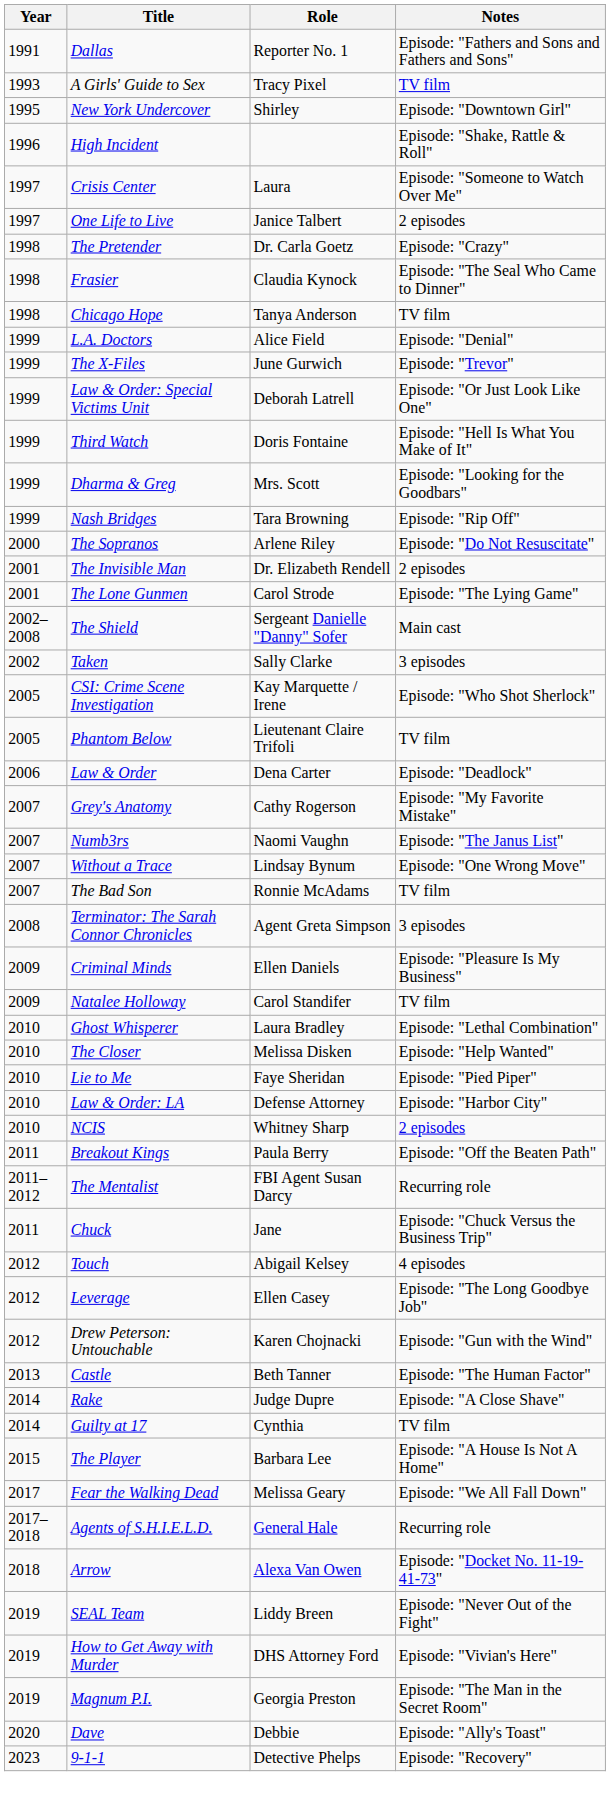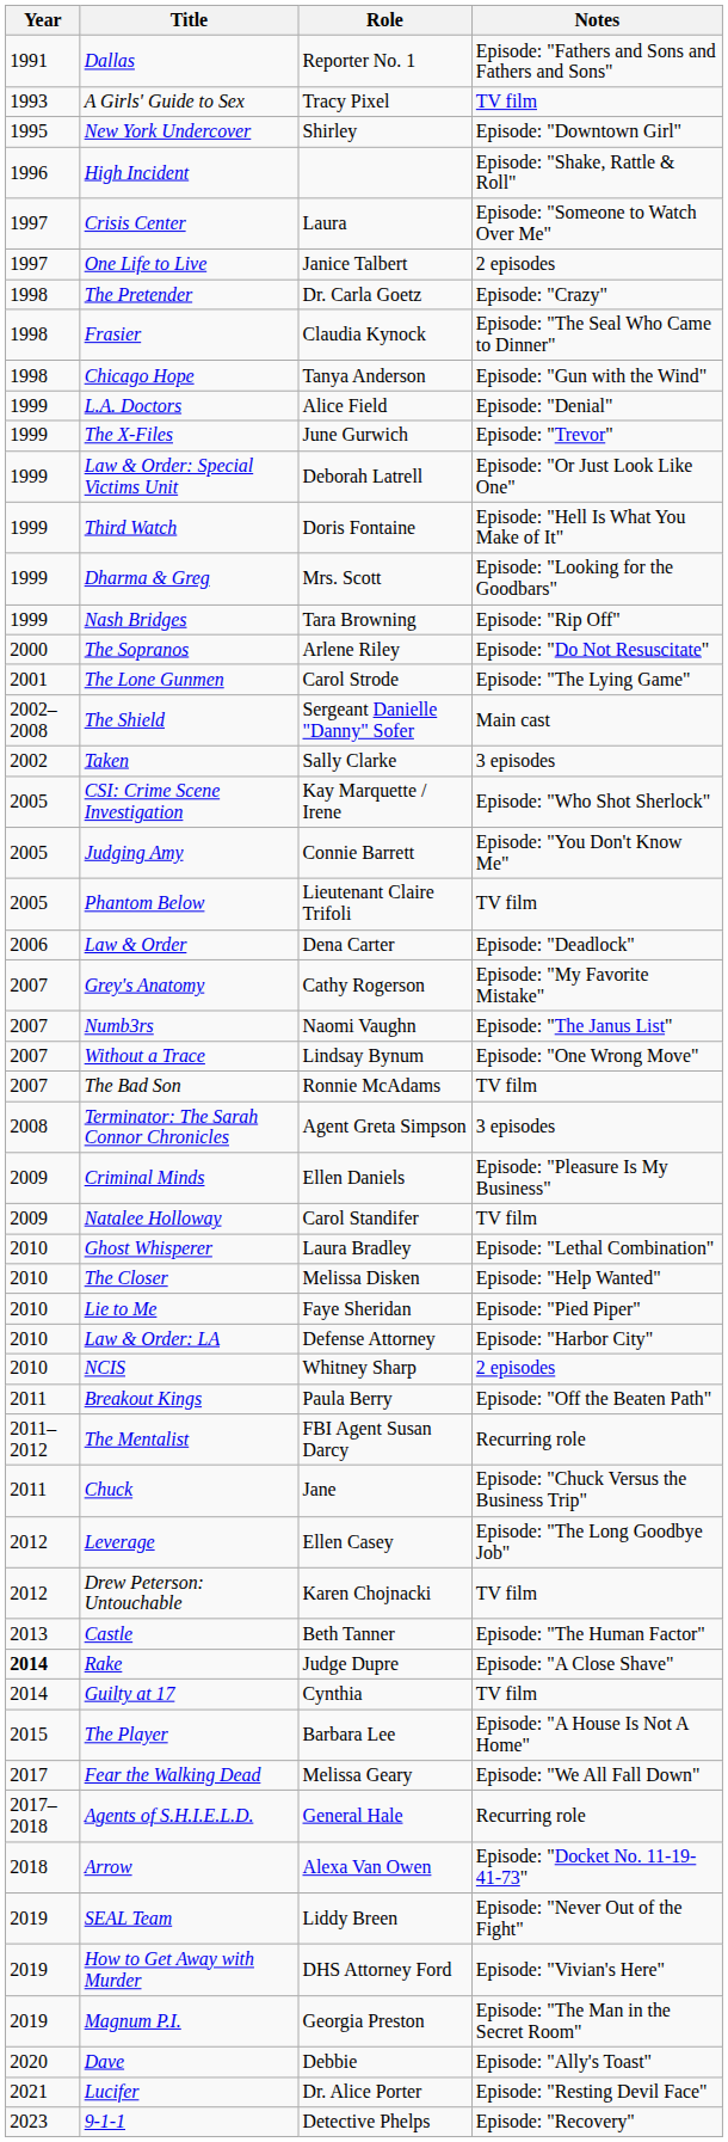Chicago Hope | Notes: TV film -> Episode: "Gun with the Wind"
- row: 2001 | The Invisible Man | Dr. Elizabeth Rendell | 2 episodes
+ row: 2005 | Judging Amy | Connie Barrett | Episode: "You Don't Know Me"
- row: 2012 | Touch | Abigail Kelsey | 4 episodes
Drew Peterson: Untouchable | Notes: Episode: "Gun with the Wind" -> TV film
Rake | Year: normal -> bold
+ row: 2021 | Lucifer | Dr. Alice Porter | Episode: "Resting Devil Face"
